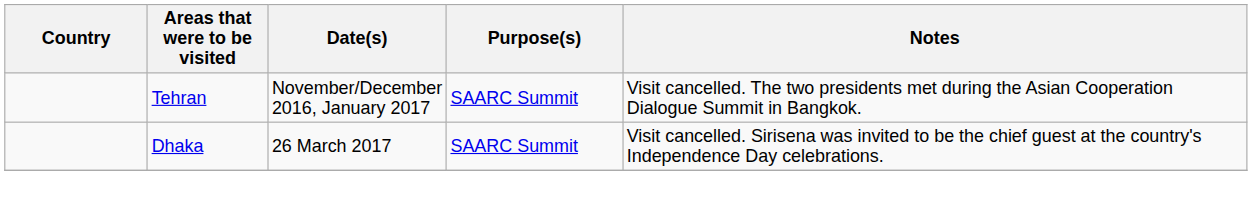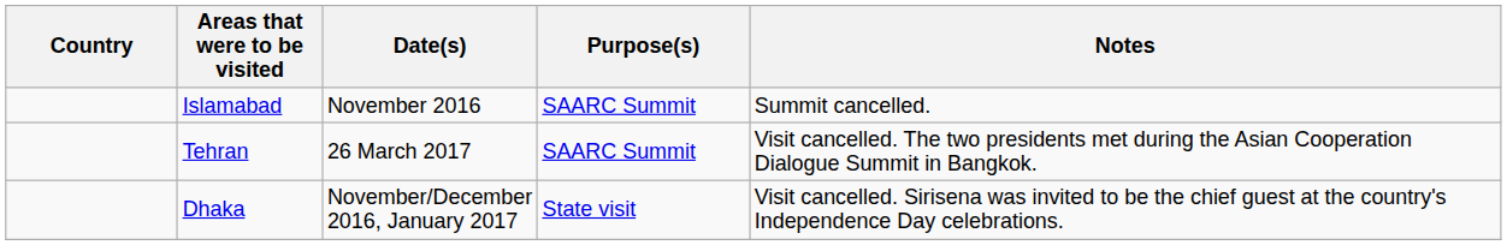+ row: Islamabad | November 2016 | SAARC Summit | Summit cancelled.
Tehran | Date(s): November/December 2016, January 2017 -> 26 March 2017
Dhaka | Date(s): 26 March 2017 -> November/December 2016, January 2017
Dhaka | Purpose(s): SAARC Summit -> State visit
